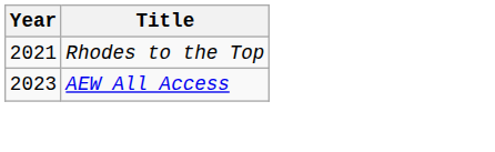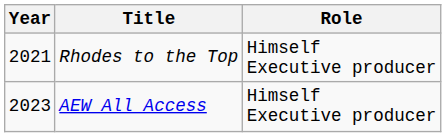+ column: Role | Himself Executive producer | Himself Executive producer
